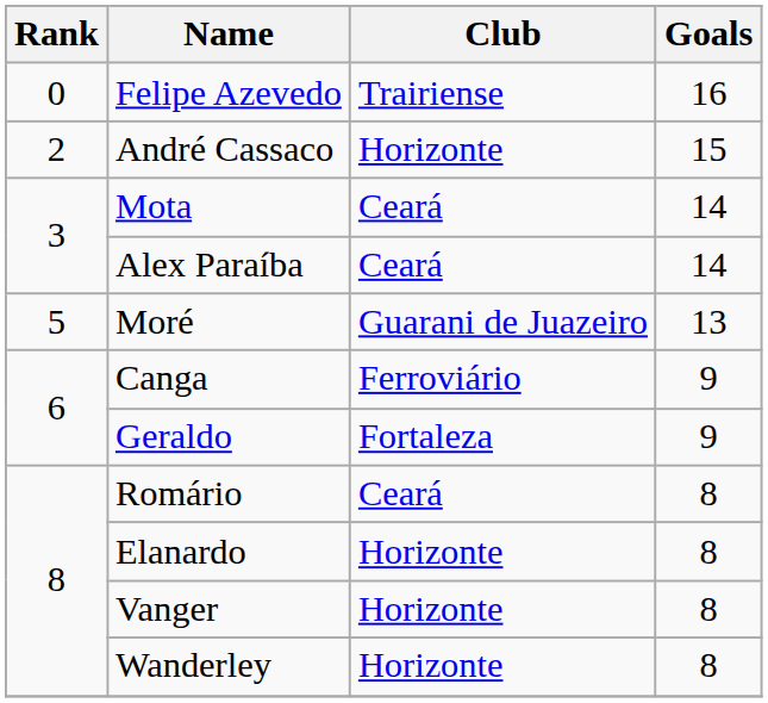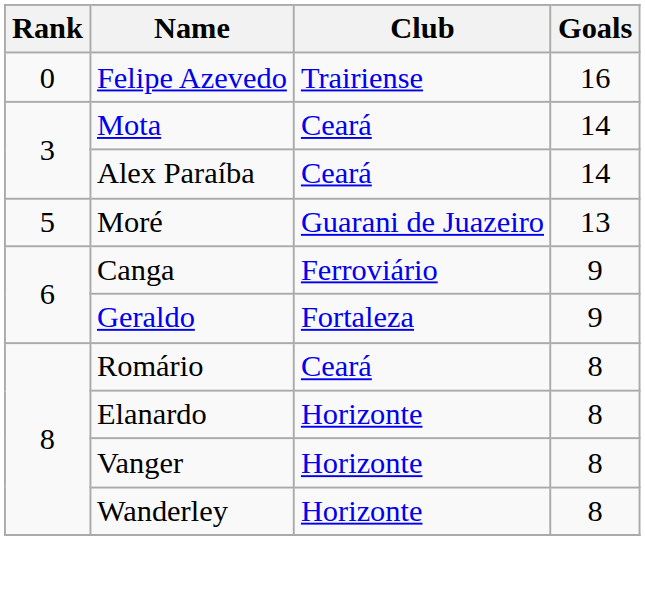- row: 2 | André Cassaco | Horizonte | 15
